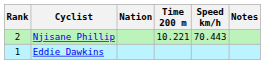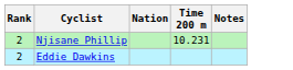- column: Speed km/h | 70.443
Njisane Phillip | Time 200 m: 10.221 -> 10.231
Eddie Dawkins | Rank: 1 -> 2
